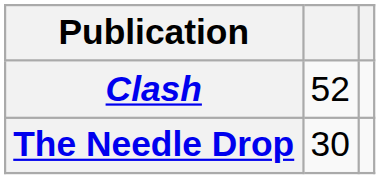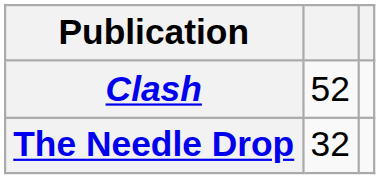The Needle Drop | column 2: 30 -> 32
